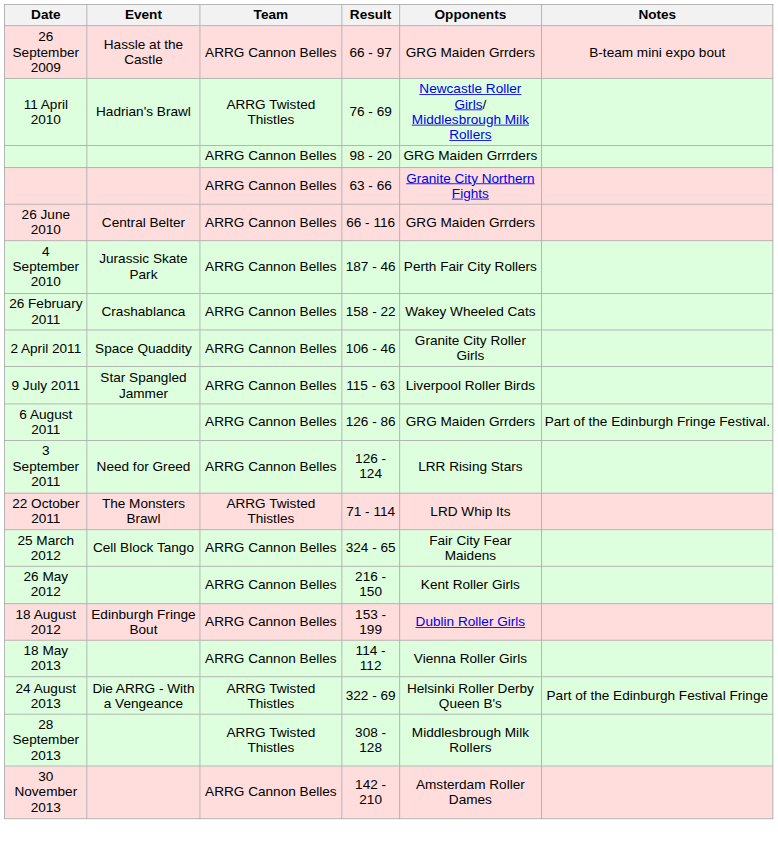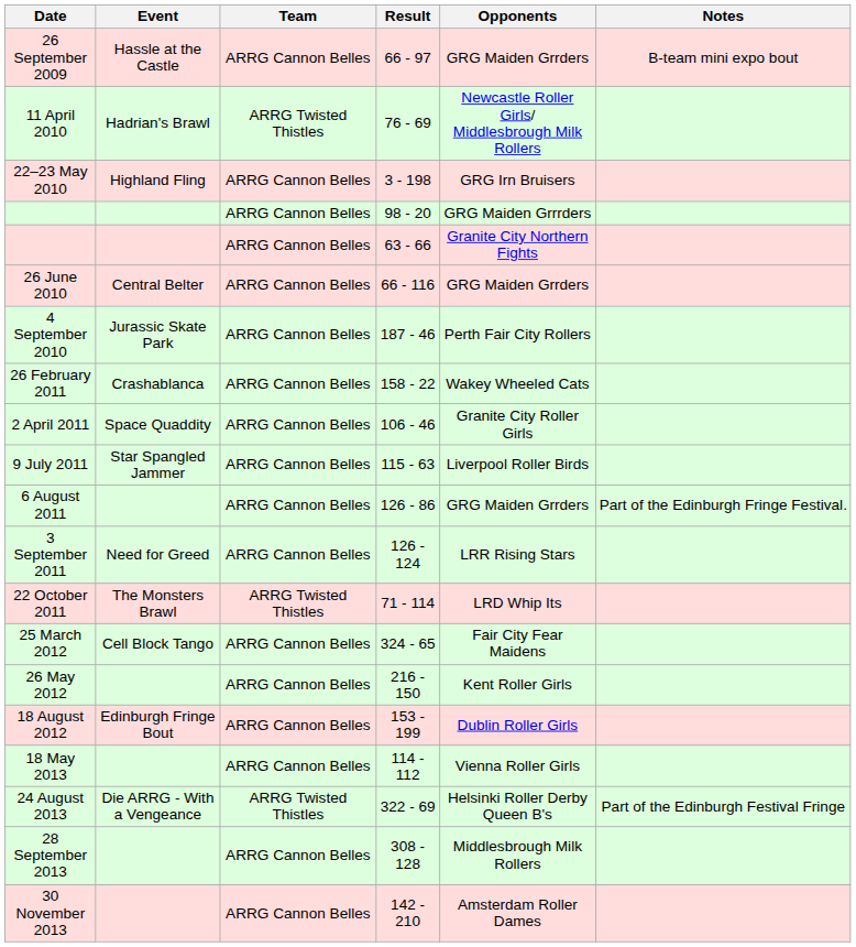+ row: 22–23 May 2010 | Highland Fling | ARRG Cannon Belles | 3 - 198 | GRG Irn Bruisers
28 September 2013 | Team: ARRG Twisted Thistles -> ARRG Cannon Belles
